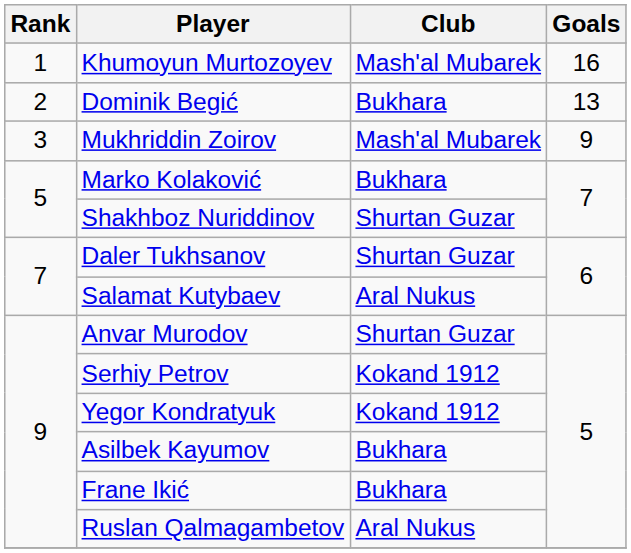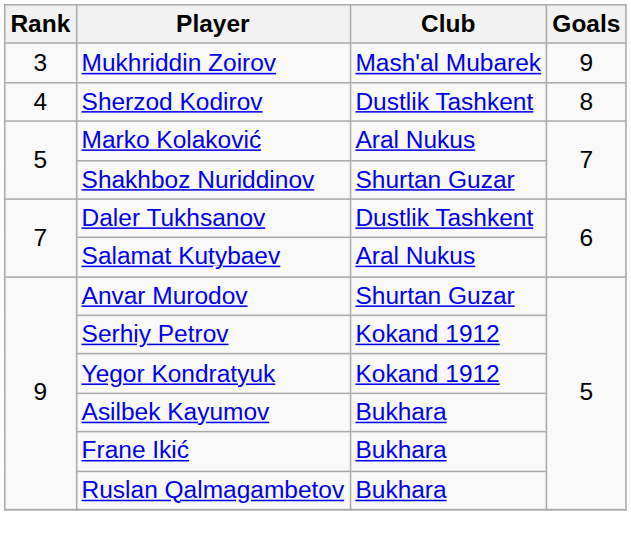- row: 1 | Khumoyun Murtozoyev | Mash'al Mubarek | 16
- row: 2 | Dominik Begić | Bukhara | 13
+ row: 4 | Sherzod Kodirov | Dustlik Tashkent | 8
Marko Kolaković | Club: Bukhara -> Aral Nukus
Daler Tukhsanov | Club: Shurtan Guzar -> Dustlik Tashkent
Ruslan Qalmagambetov | Club: Aral Nukus -> Bukhara
